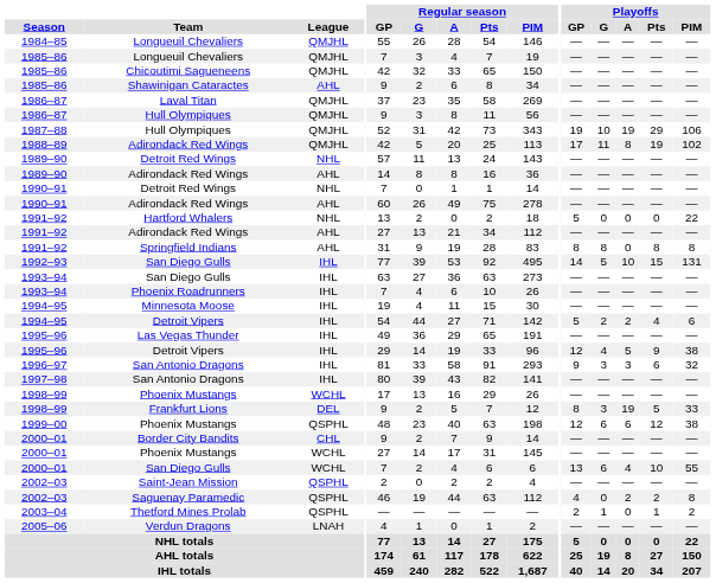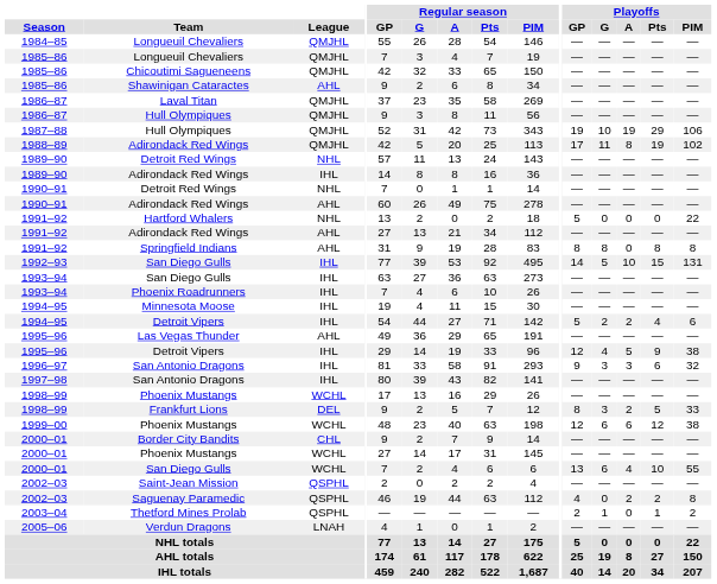1989–90 / Adirondack Red Wings | League: AHL -> IHL
Las Vegas Thunder | League: IHL -> AHL
Frankfurt Lions | Playoffs / A: 19 -> 2
1999–00 / Phoenix Mustangs | League: QSPHL -> WCHL
